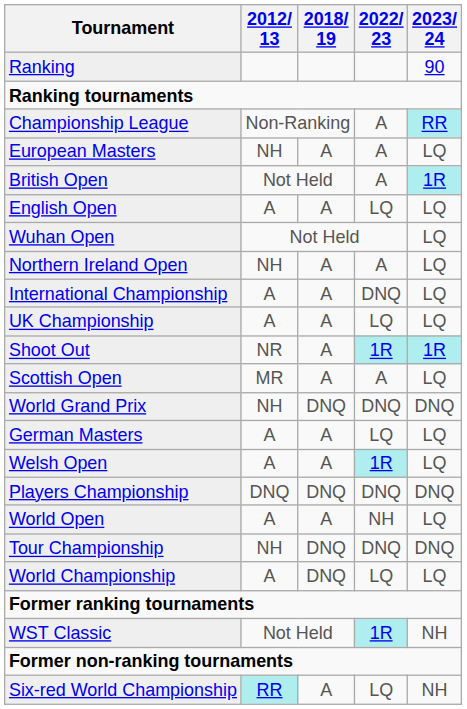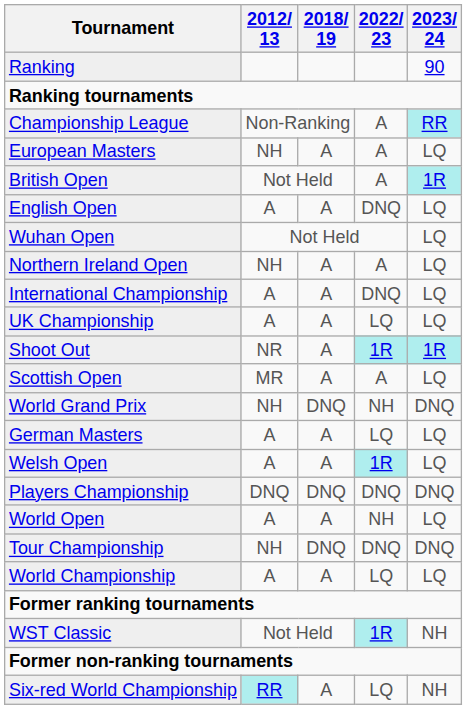English Open | 2022/ 23: LQ -> DNQ
World Grand Prix | 2022/ 23: DNQ -> NH
World Championship | 2018/ 19: DNQ -> A
